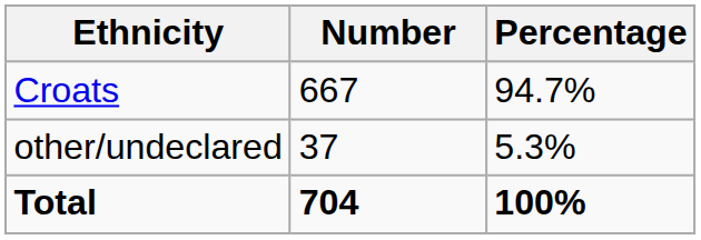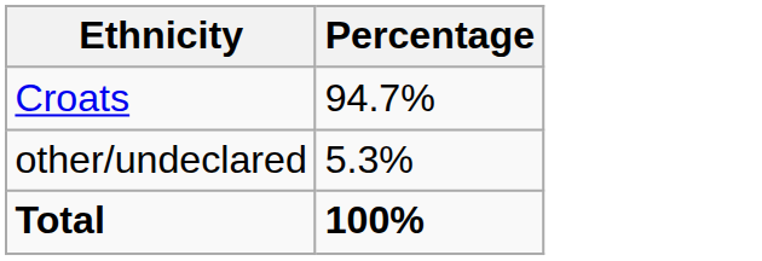- column: Number | 667 | 37 | 704
